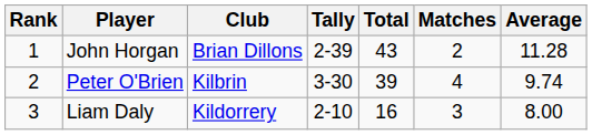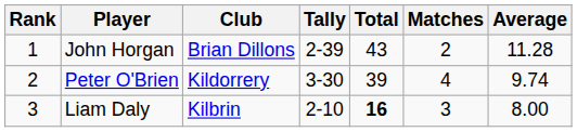Peter O'Brien | Club: Kilbrin -> Kildorrery
Liam Daly | Club: Kildorrery -> Kilbrin
Liam Daly | Total: normal -> bold
